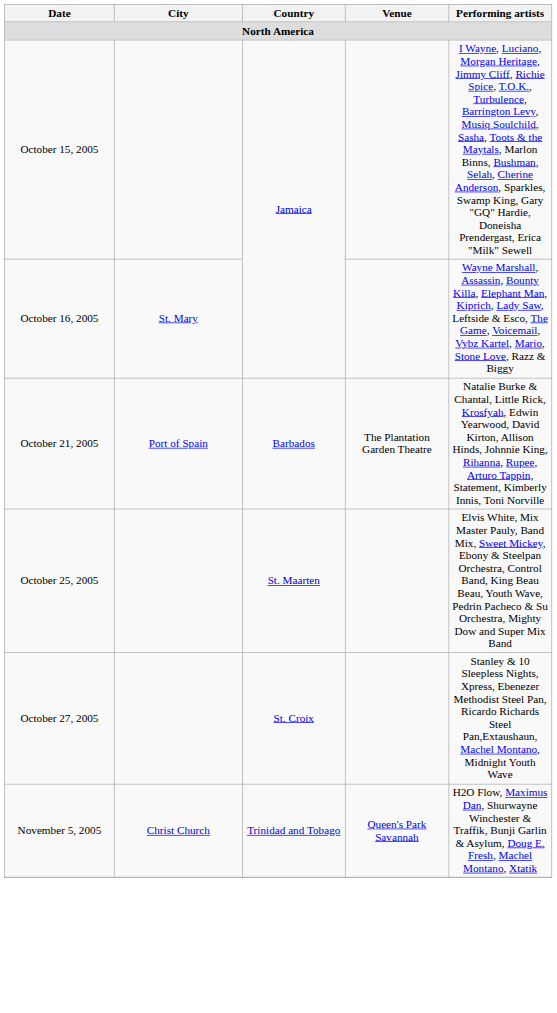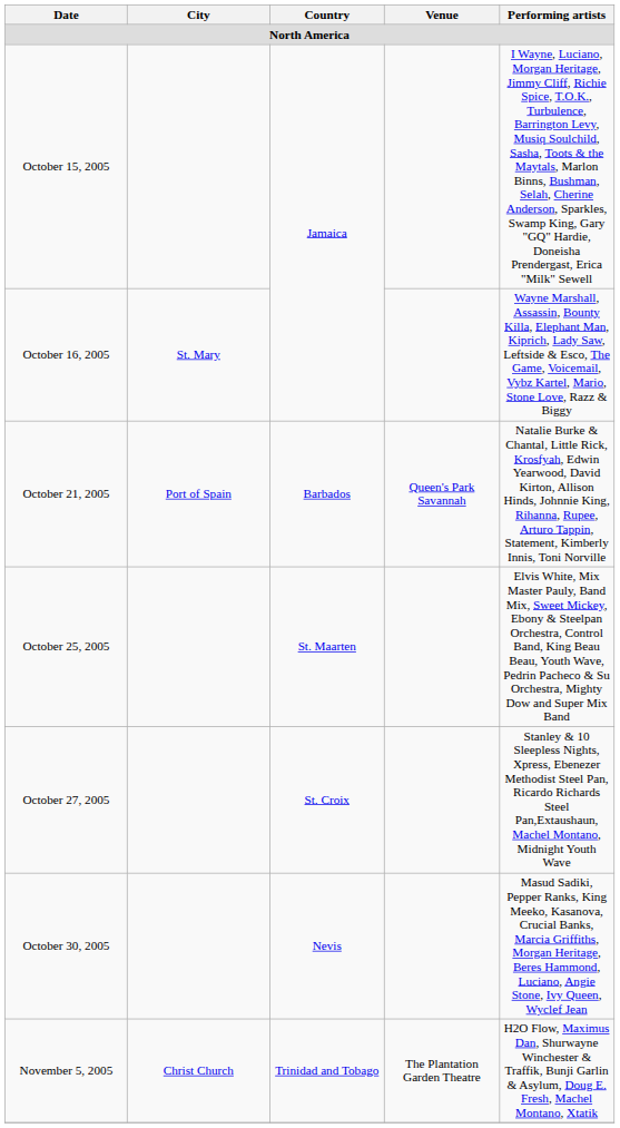October 21, 2005 | Venue: The Plantation Garden Theatre -> Queen's Park Savannah
+ row: October 30, 2005 | Nevis | Masud Sadiki, Pepper Ranks, King Meeko, Kasanova, Crucial Banks, Marcia Griffiths, Morgan Heritage, Beres Hammond, Luciano, Angie Stone, Ivy Queen, Wyclef Jean
November 5, 2005 | Venue: Queen's Park Savannah -> The Plantation Garden Theatre
